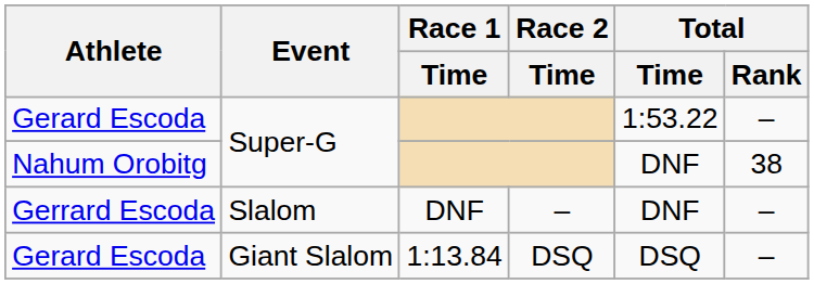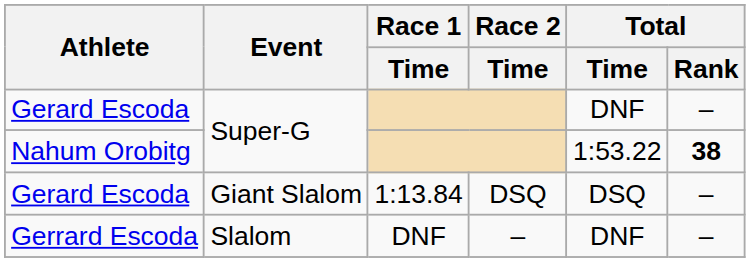Gerard Escoda / Super-G | Total / Time: 1:53.22 -> DNF
Nahum Orobitg | Total / Time: DNF -> 1:53.22
Nahum Orobitg | Total / Rank: normal -> bold
rows swapped: Gerard Escoda / Giant Slalom <-> Gerrard Escoda
